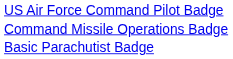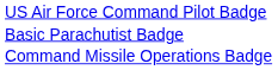rows swapped: Basic Parachutist Badge <-> Command Missile Operations Badge
